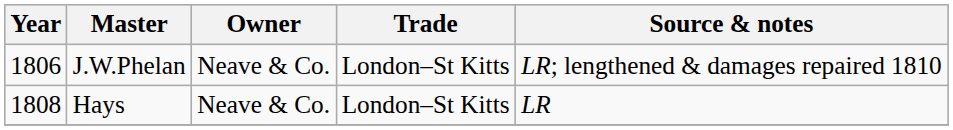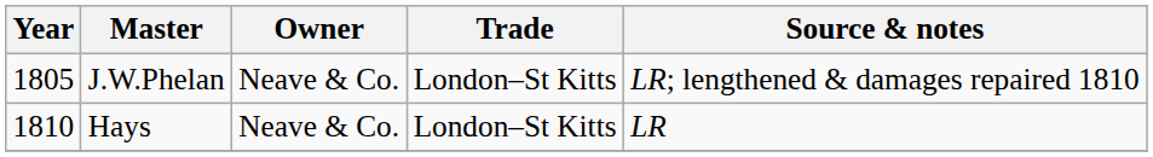J.W.Phelan | Year: 1806 -> 1805
Hays | Year: 1808 -> 1810
